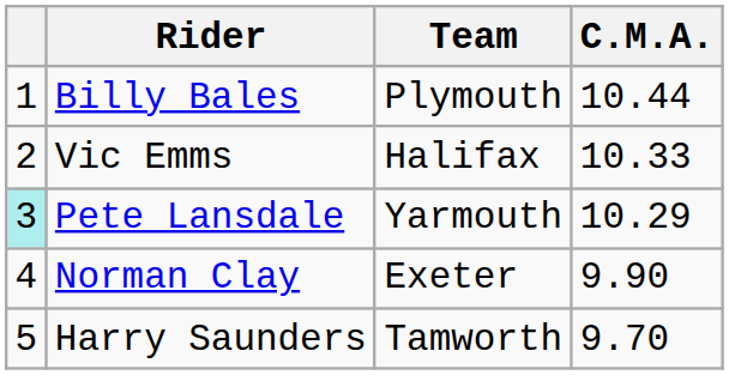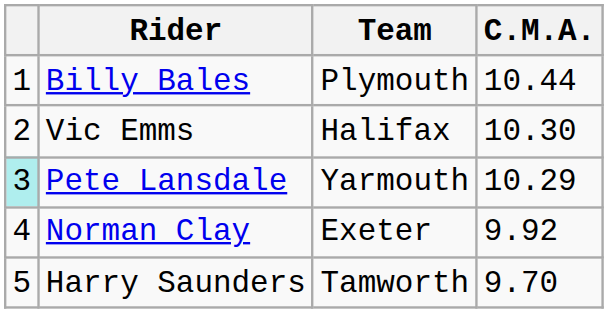Vic Emms | C.M.A.: 10.33 -> 10.30
Norman Clay | C.M.A.: 9.90 -> 9.92
